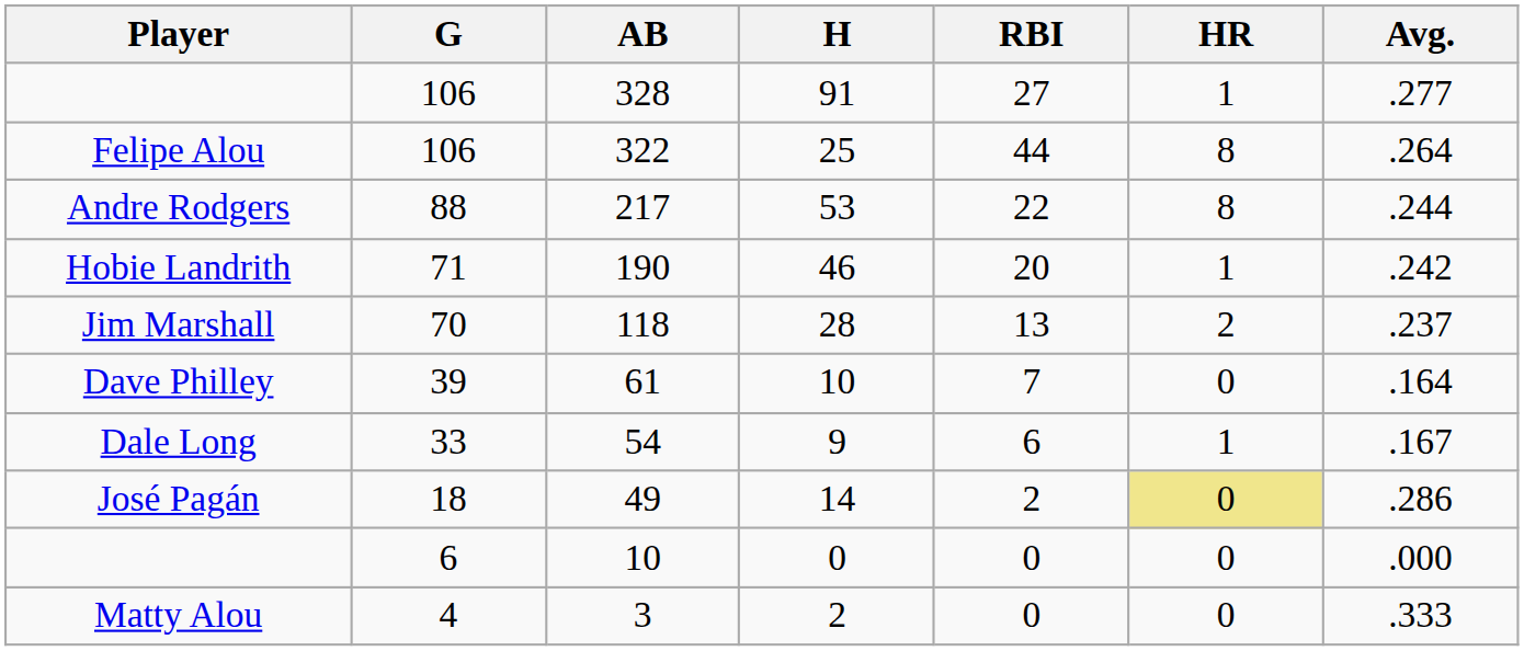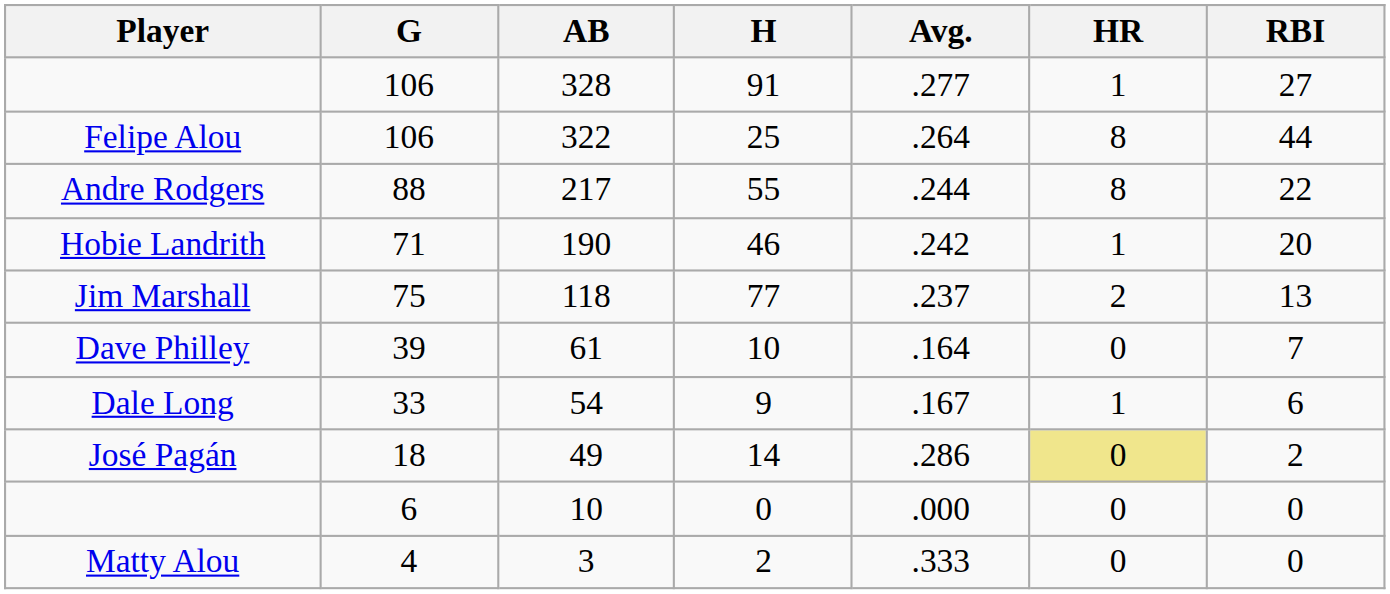columns swapped: Avg. <-> RBI
Andre Rodgers | H: 53 -> 55
Jim Marshall | G: 70 -> 75
Jim Marshall | H: 28 -> 77
